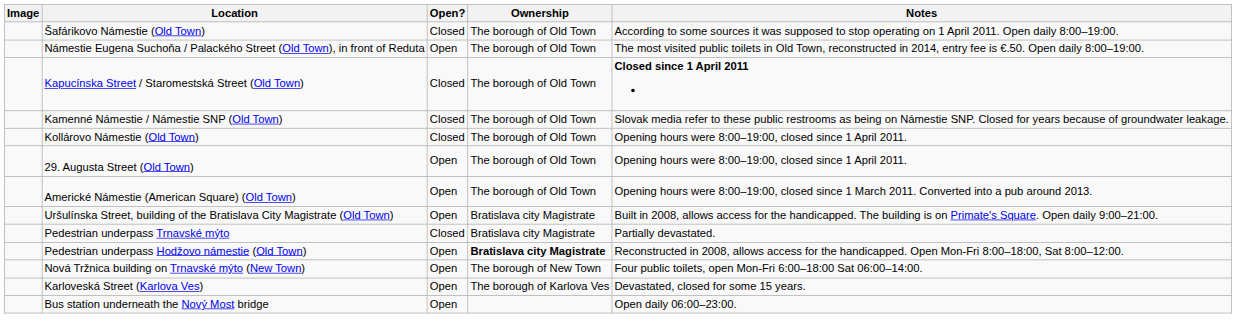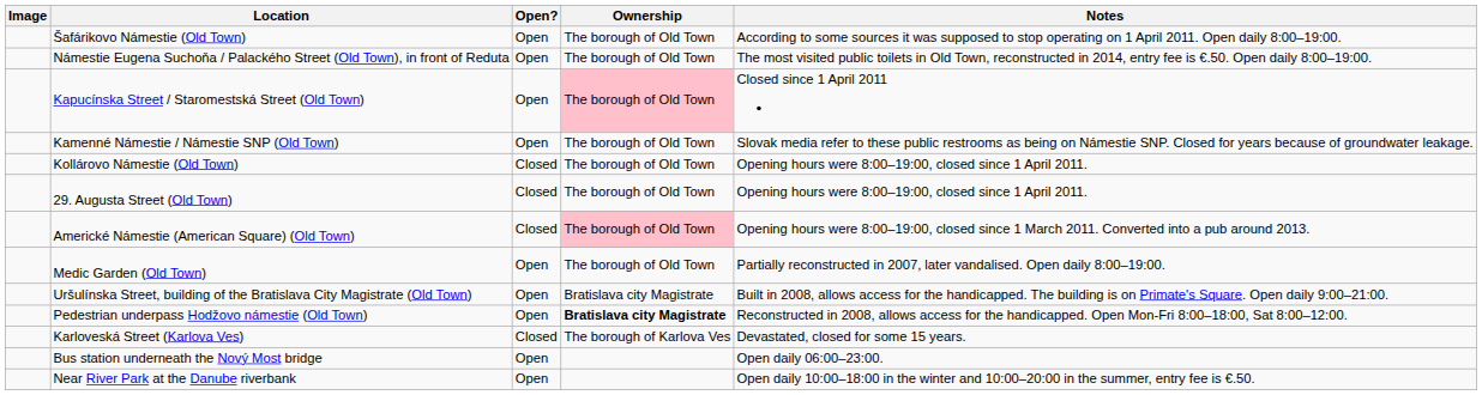Šafárikovo Námestie (Old Town) | Open?: Closed -> Open
Kapucínska Street / Staromestská Street (Old Town) | Open?: Closed -> Open
Kapucínska Street / Staromestská Street (Old Town) | Ownership: no background -> pink background
Kapucínska Street / Staromestská Street (Old Town) | Notes: bold -> normal
Kamenné Námestie / Námestie SNP (Old Town) | Open?: Closed -> Open
29. Augusta Street (Old Town) | Open?: Open -> Closed
Americké Námestie (American Square) (Old Town) | Open?: Open -> Closed
Americké Námestie (American Square) (Old Town) | Ownership: no background -> pink background
+ row: Medic Garden (Old Town) | Open | The borough of Old Town | Partially reconstructed in 2007, later vandalised. Open daily 8:00–19:00.
- row: Pedestrian underpass Trnavské mýto | Closed | Bratislava city Magistrate | Partially devastated.
- row: Nová Tržnica building on Trnavské mýto (New Town) | Open | The borough of New Town | Four public toilets, open Mon-Fri 6:00–18:00 Sat 06:00–14:00.
Karloveská Street (Karlova Ves) | Open?: Open -> Closed
+ row: Near River Park at the Danube riverbank | Open | Open daily 10:00–18:00 in the winter and 10:00–20:00 in the summer, entry fee is €.50.
